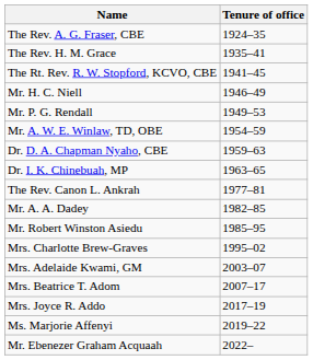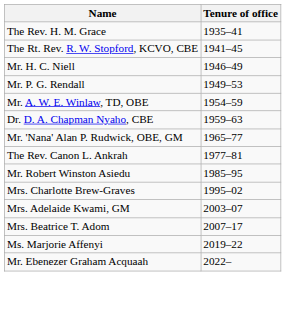- row: The Rev. A. G. Fraser, CBE | 1924–35
- row: Dr. I. K. Chinebuah, MP | 1963–65
+ row: Mr. 'Nana' Alan P. Rudwick, OBE, GM | 1965–77
- row: Mr. A. A. Dadey | 1982–85
- row: Mrs. Joyce R. Addo | 2017–19
